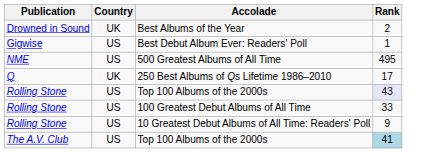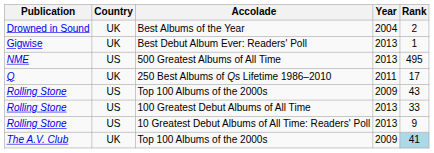+ column: Year | 2004 | 2013 | 2013 | 2011 | 2009 | 2013 | 2013 | 2009
Best Debut Album Ever: Readers' Poll | Country: US -> UK
Rolling Stone / Top 100 Albums of the 2000s | Rank: lavender background -> no background
The A.V. Club / Top 100 Albums of the 2000s | Country: US -> UK
